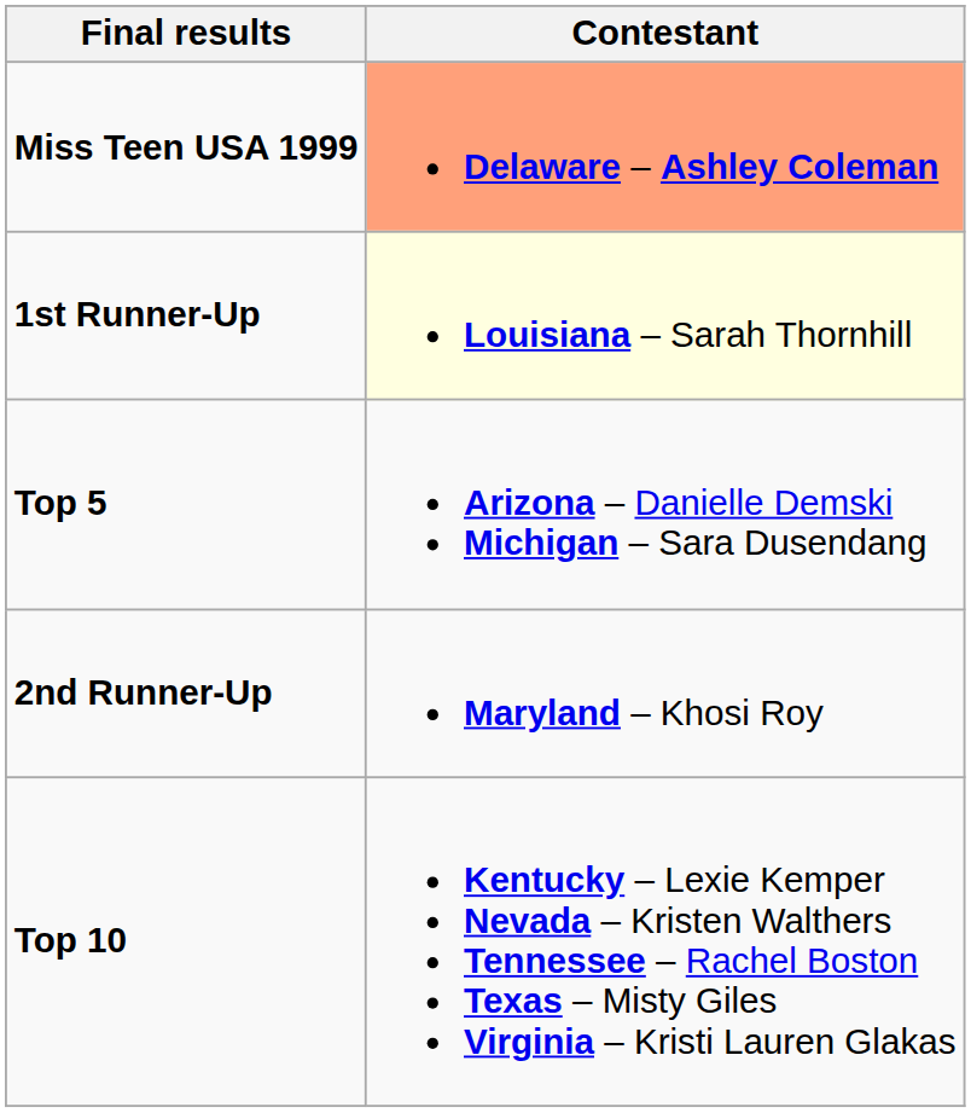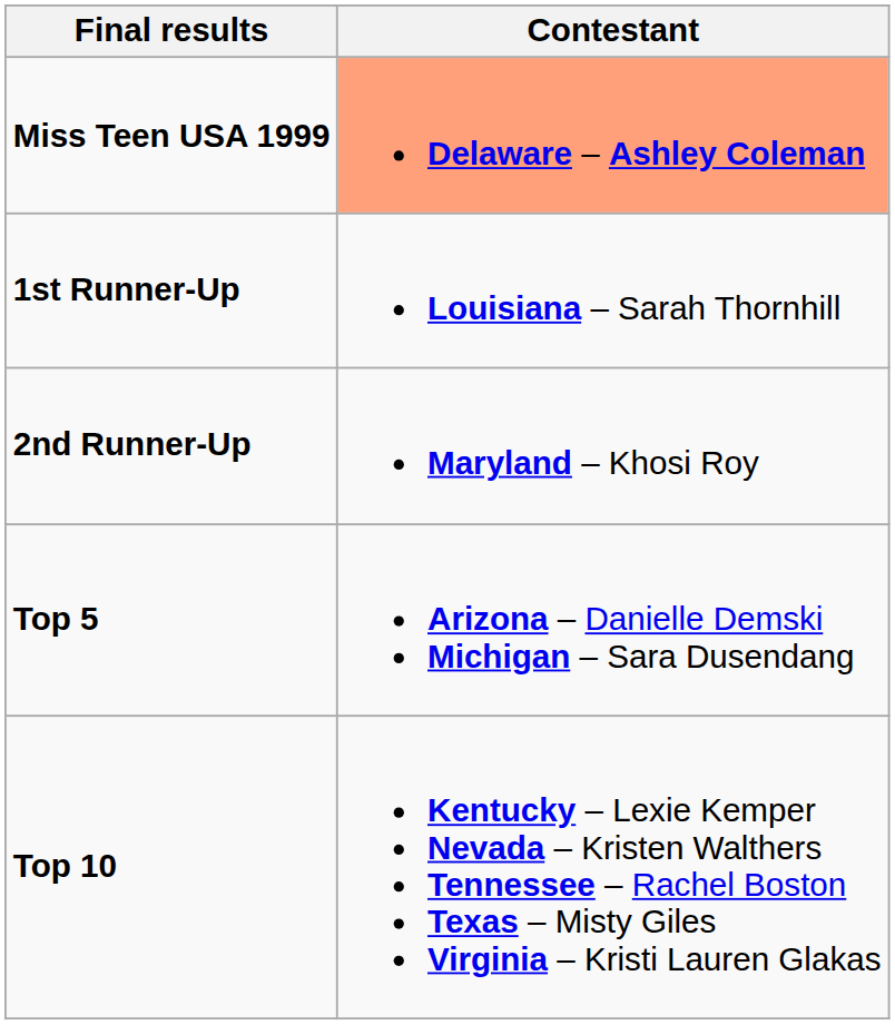1st Runner-Up | Contestant: lightyellow background -> no background
rows swapped: 2nd Runner-Up <-> Top 5
